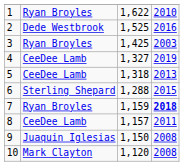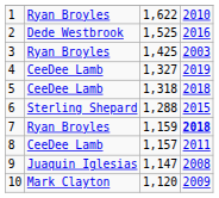5 | column 4: 2013 -> 2018
9 | column 3: 1,150 -> 1,147
10 | column 4: 2008 -> 2009
